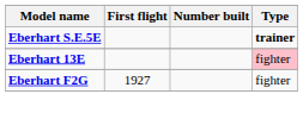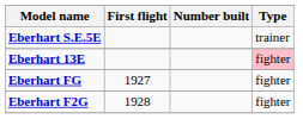Eberhart S.E.5E | Type: bold -> normal
+ row: Eberhart FG | 1927 | fighter
Eberhart F2G | First flight: 1927 -> 1928
